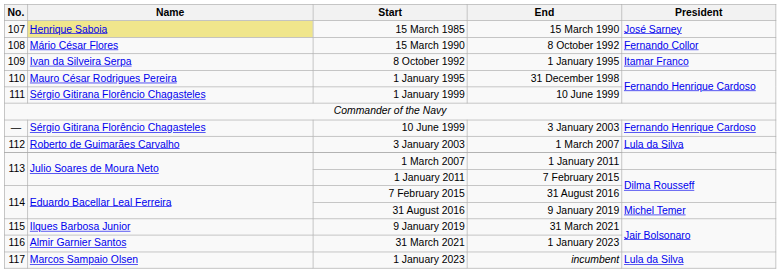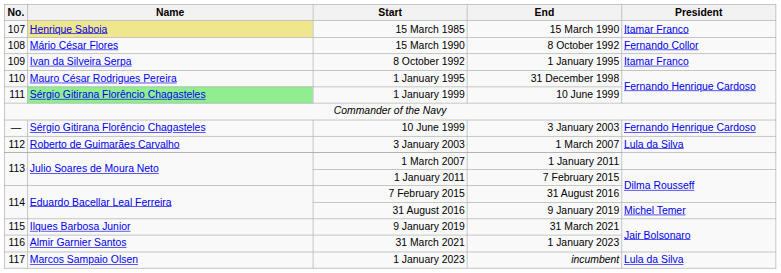15 March 1985 | President: José Sarney -> Itamar Franco
1 January 1999 | Name: no background -> lightgreen background
